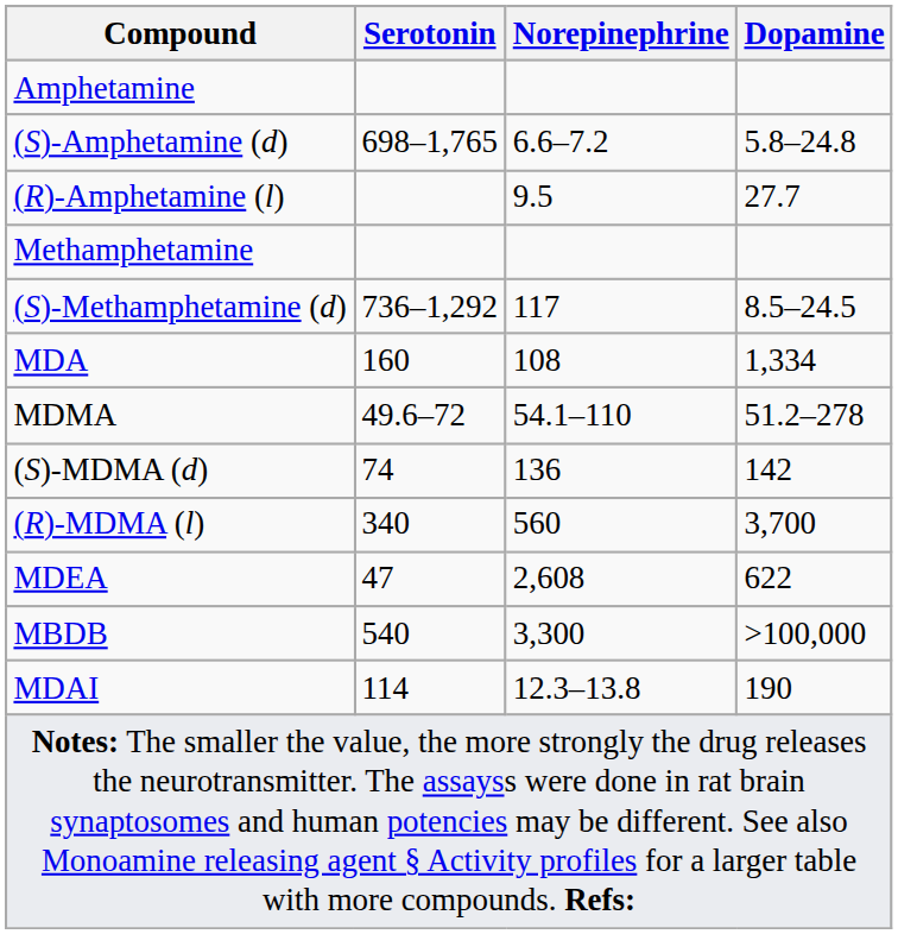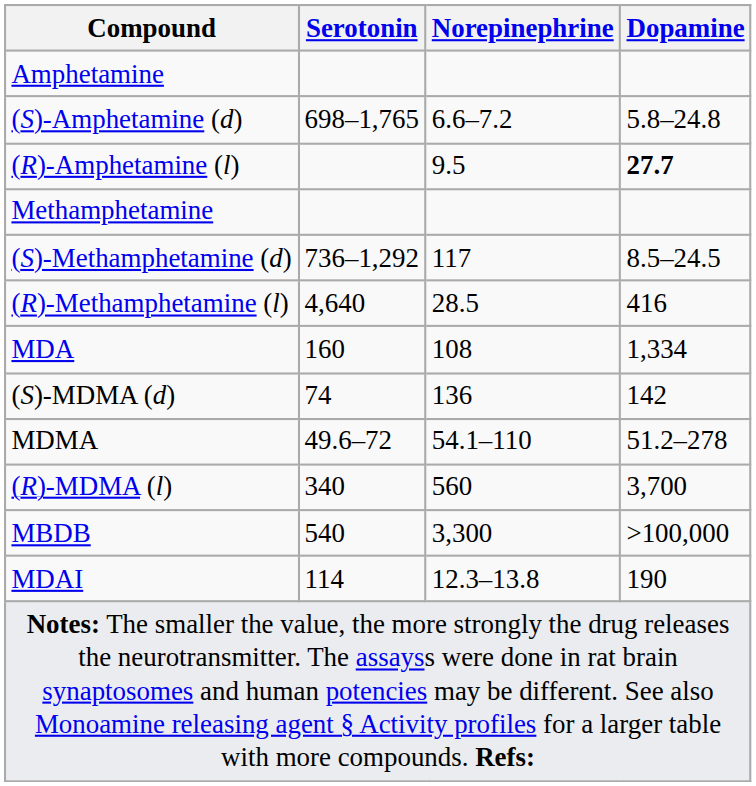(R)-Amphetamine (l) | Dopamine: normal -> bold
+ row: (R)-Methamphetamine (l) | 4,640 | 28.5 | 416
rows swapped: MDMA <-> (S)-MDMA (d)
- row: MDEA | 47 | 2,608 | 622
